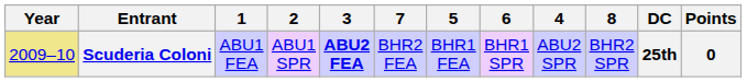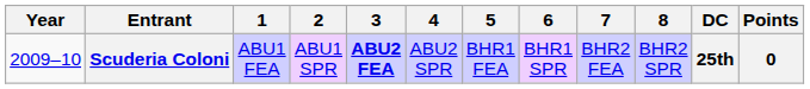columns swapped: 4 <-> 7
Scuderia Coloni | Year: khaki background -> no background
